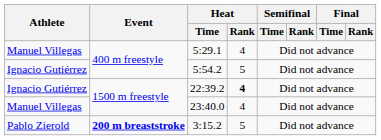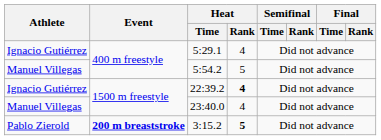5:29.1 | Athlete: Manuel Villegas -> Ignacio Gutiérrez
5:54.2 | Athlete: Ignacio Gutiérrez -> Manuel Villegas
3:15.2 | Heat / Rank: normal -> bold
